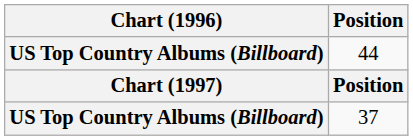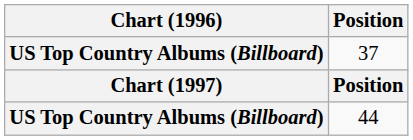rows swapped: 44 <-> 37
